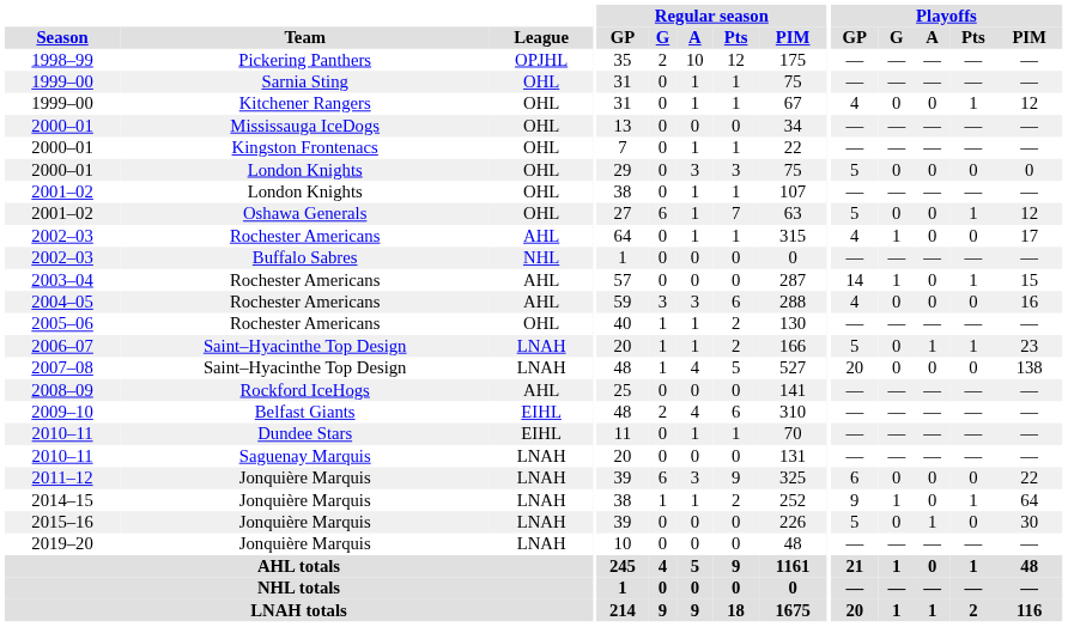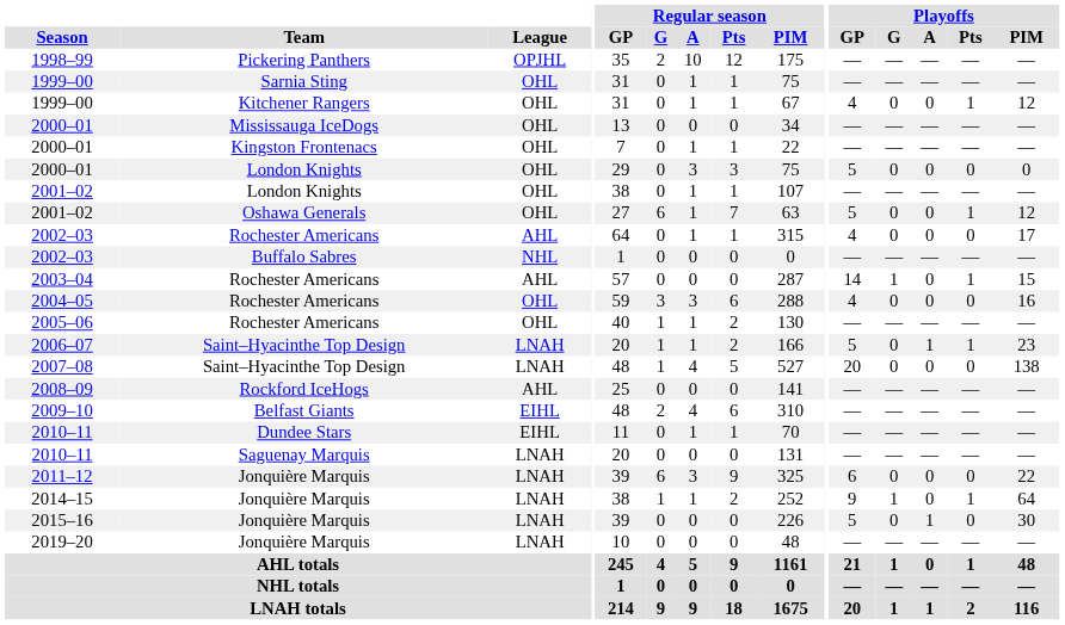2002–03 / Rochester Americans | Playoffs / G: 1 -> 0
2004–05 | League: AHL -> OHL
